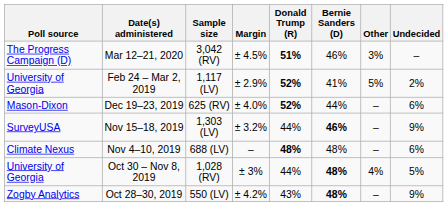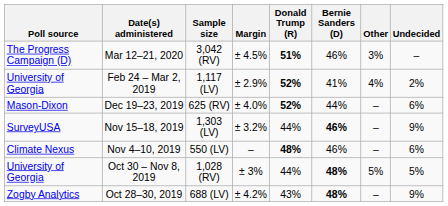Feb 24 – Mar 2, 2019 | Other: 5% -> 4%
Nov 4–10, 2019 | Sample size: 688 (LV) -> 550 (LV)
Nov 4–10, 2019 | Bernie Sanders (D): 48% -> 46%
Oct 30 – Nov 8, 2019 | Other: 4% -> 5%
Oct 28–30, 2019 | Sample size: 550 (LV) -> 688 (LV)
